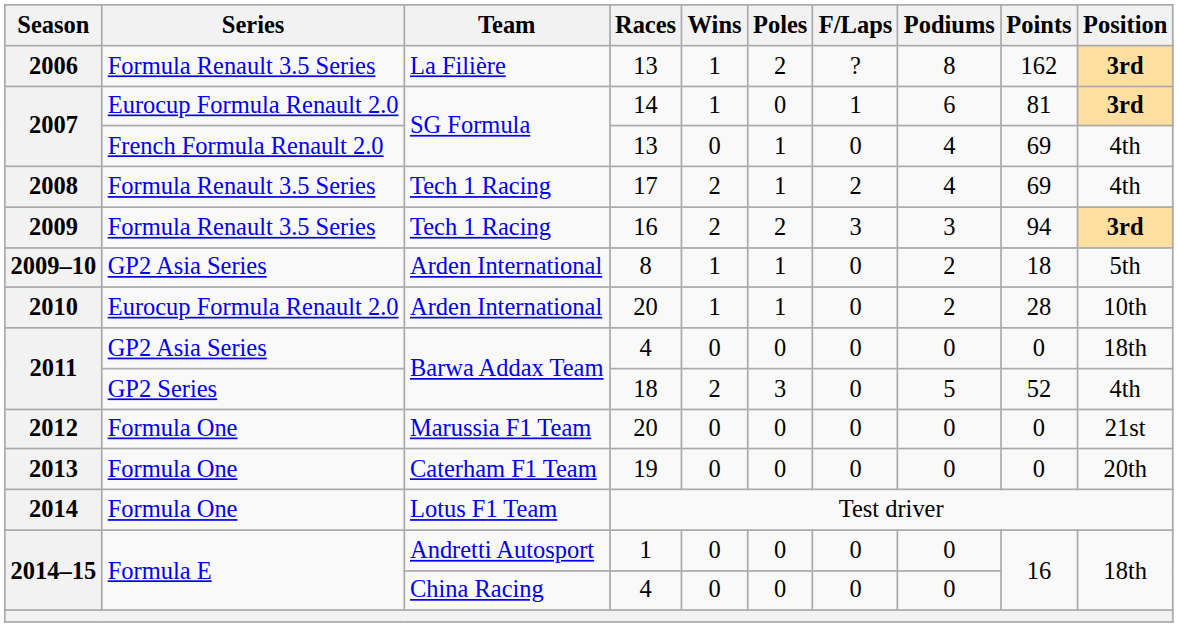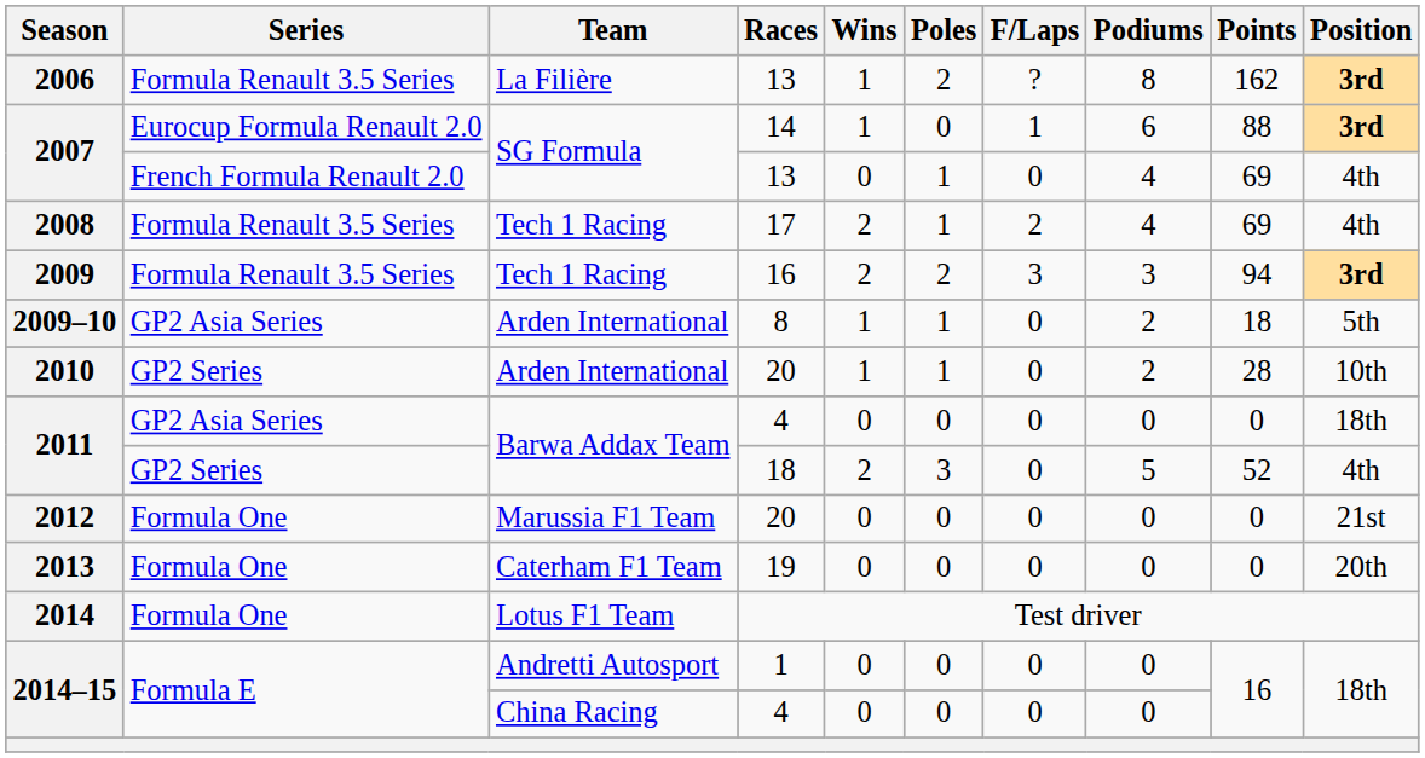2007 / 14 | Points: 81 -> 88
2010 | Series: Eurocup Formula Renault 2.0 -> GP2 Series
